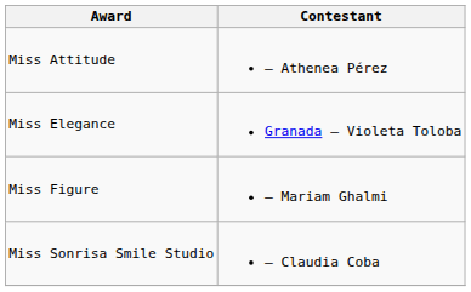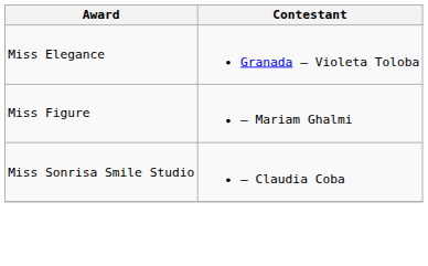- row: Miss Attitude | – Athenea Pérez
